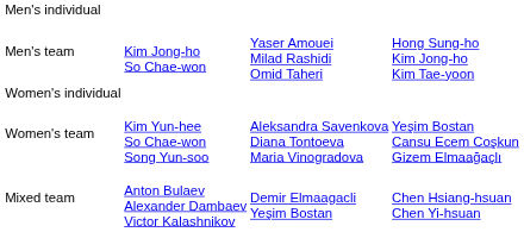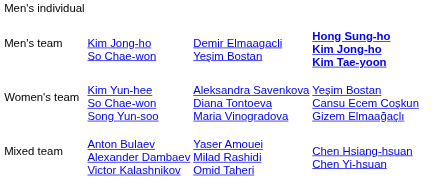Men's team | column 3: Yaser Amouei Milad Rashidi Omid Taheri -> Demir Elmaagacli Yeşim Bostan
Men's team | column 4: normal -> bold
- row: Women's individual
Mixed team | column 3: Demir Elmaagacli Yeşim Bostan -> Yaser Amouei Milad Rashidi Omid Taheri
